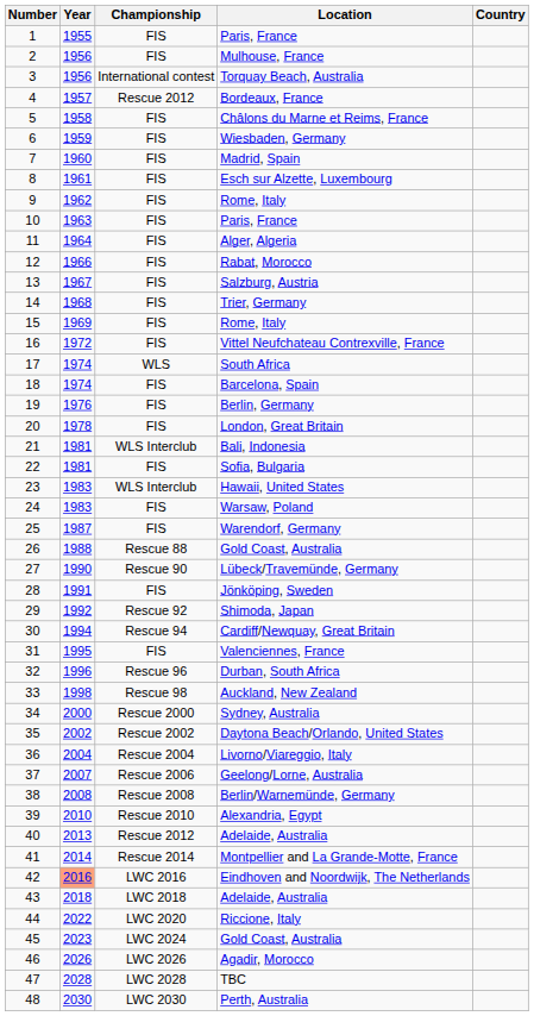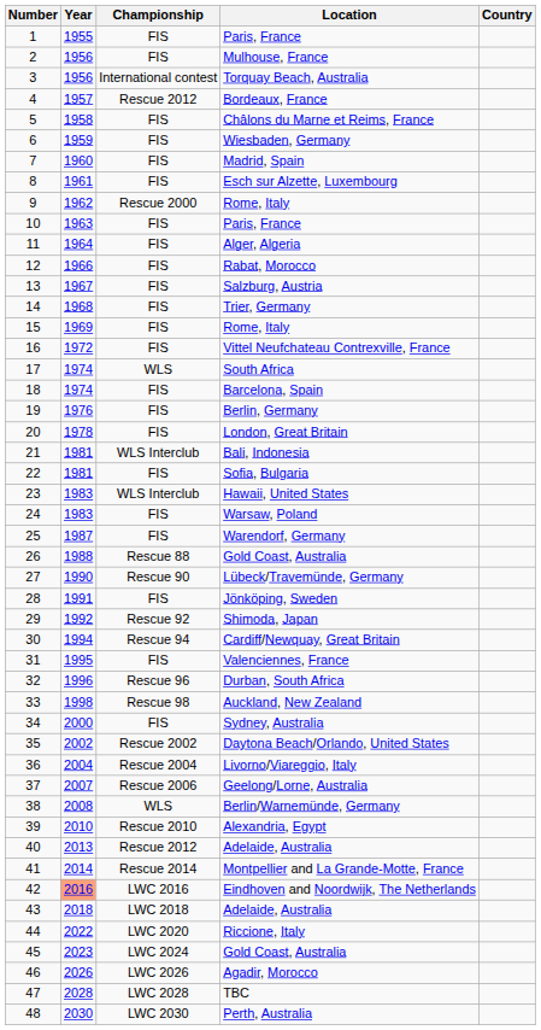9 / Rome, Italy | Championship: FIS -> Rescue 2000
Sydney, Australia | Championship: Rescue 2000 -> FIS
Berlin/Warnemünde, Germany | Championship: Rescue 2008 -> WLS
